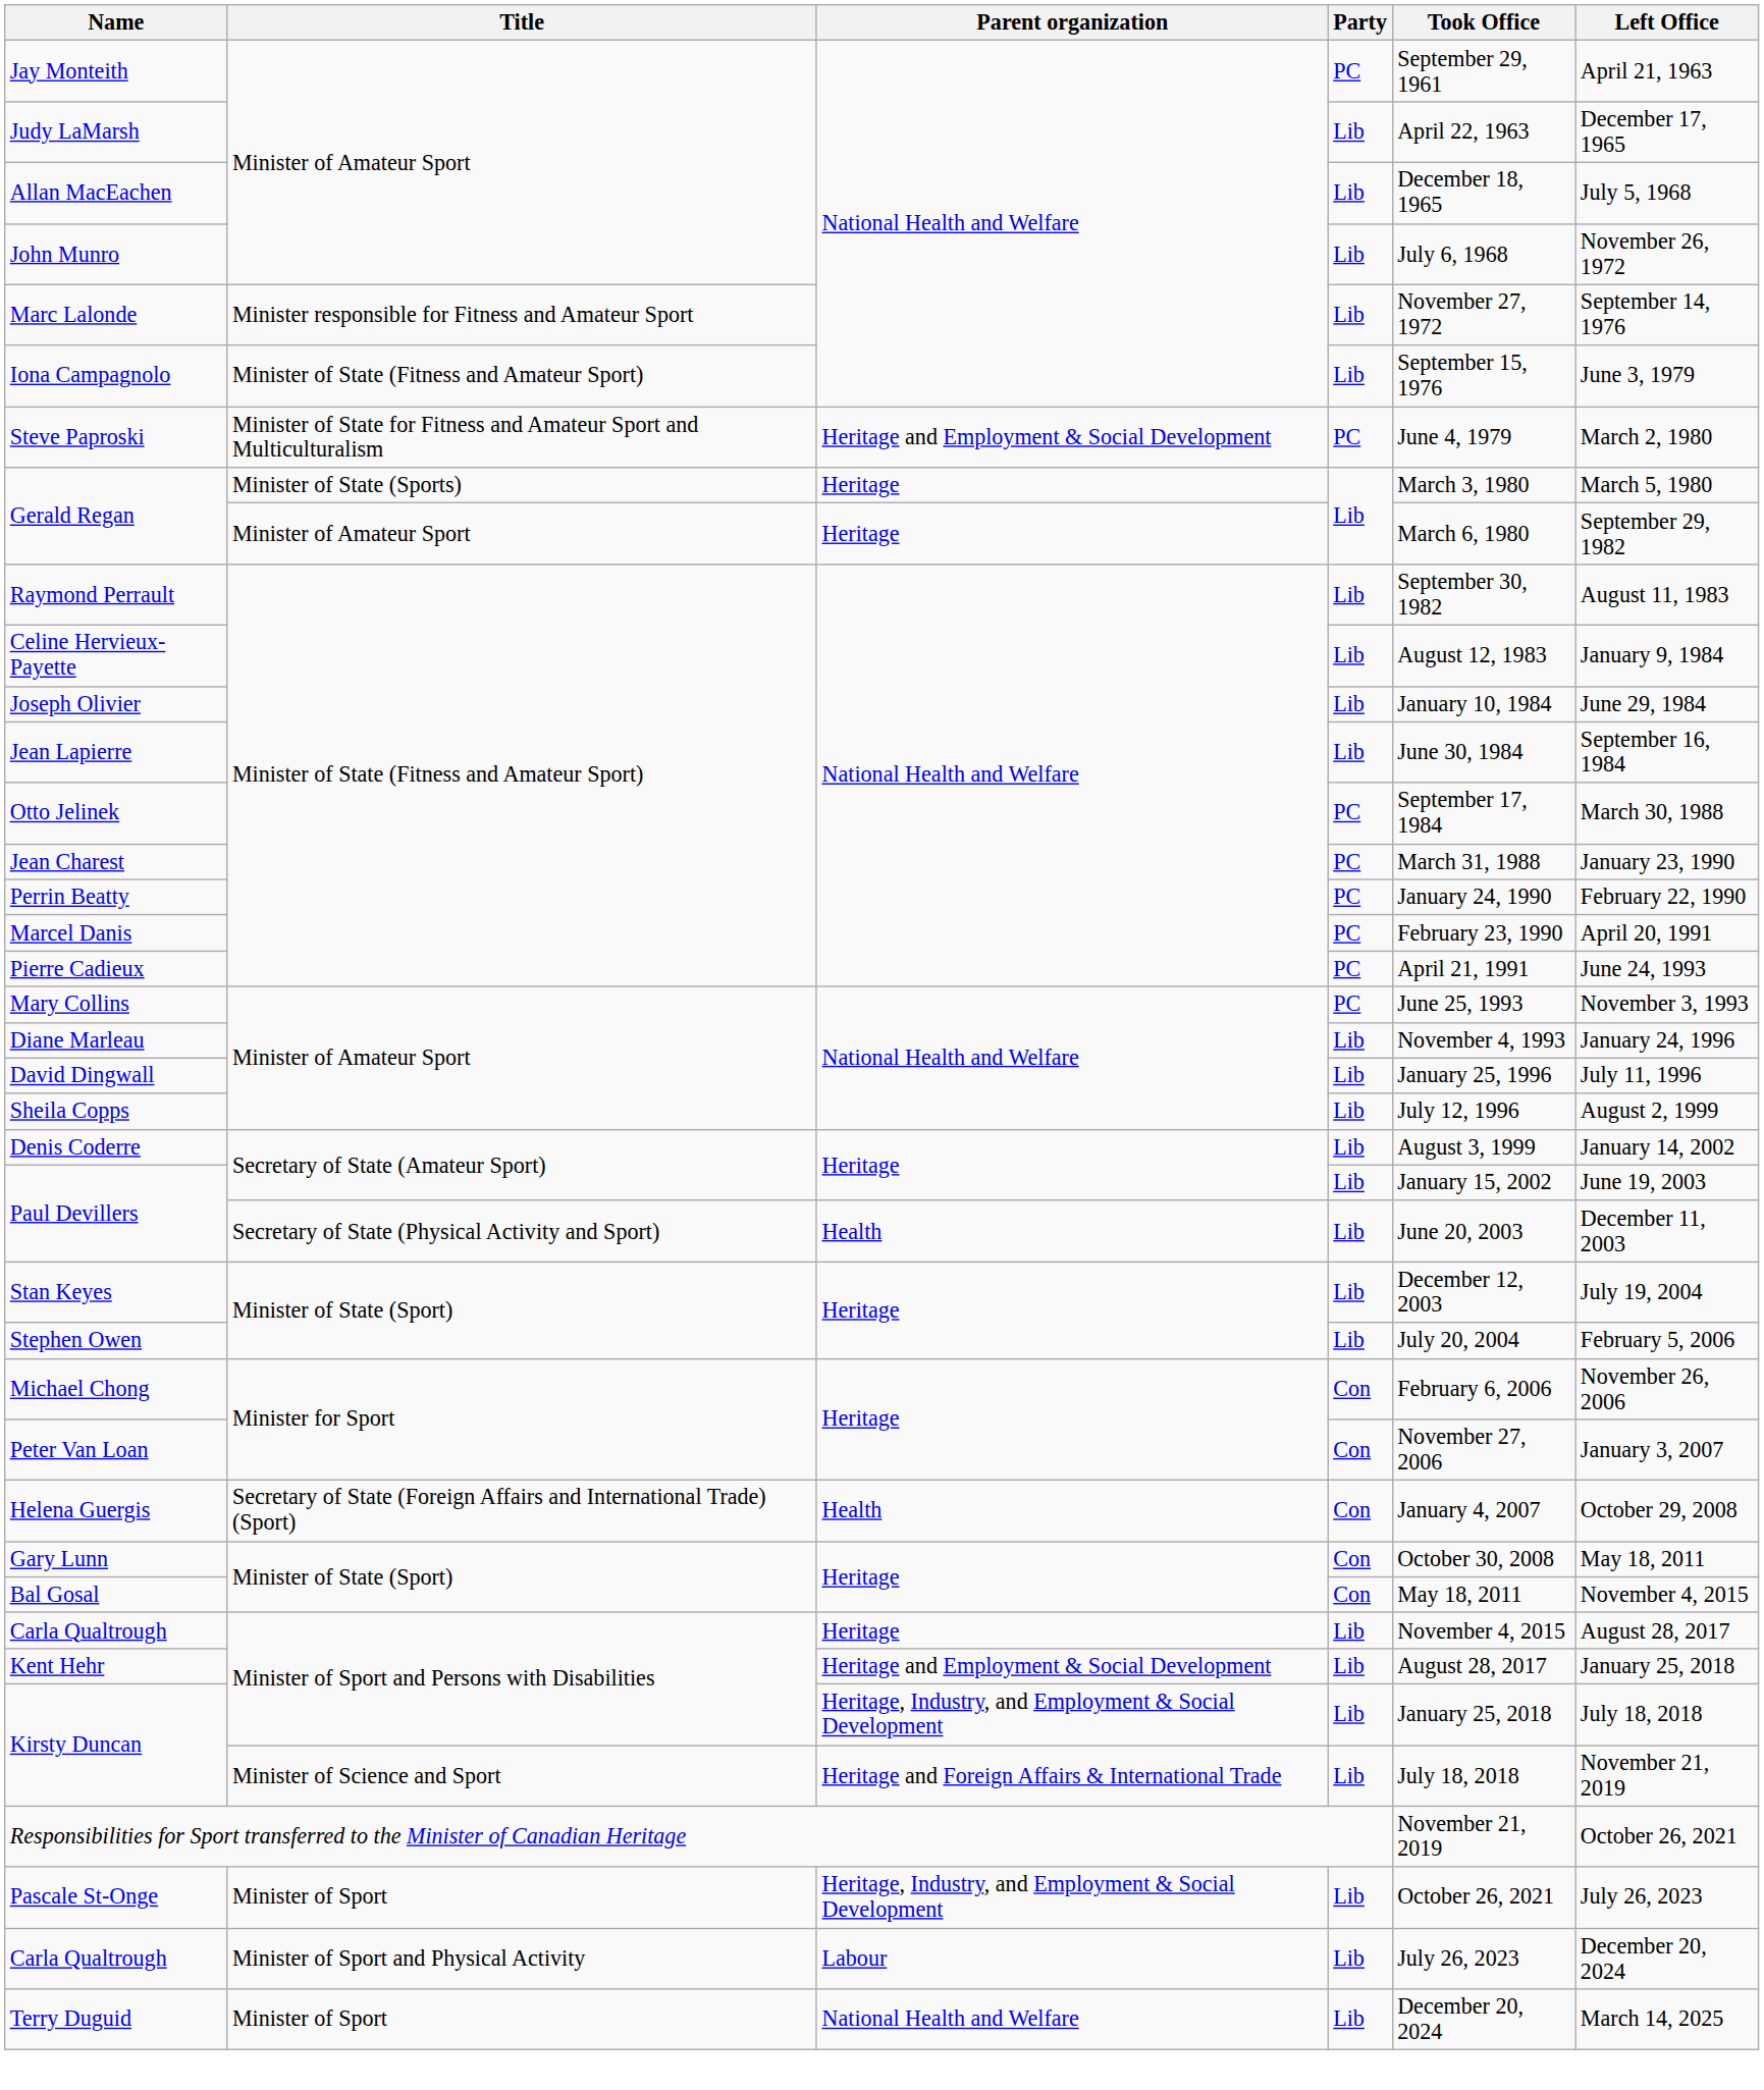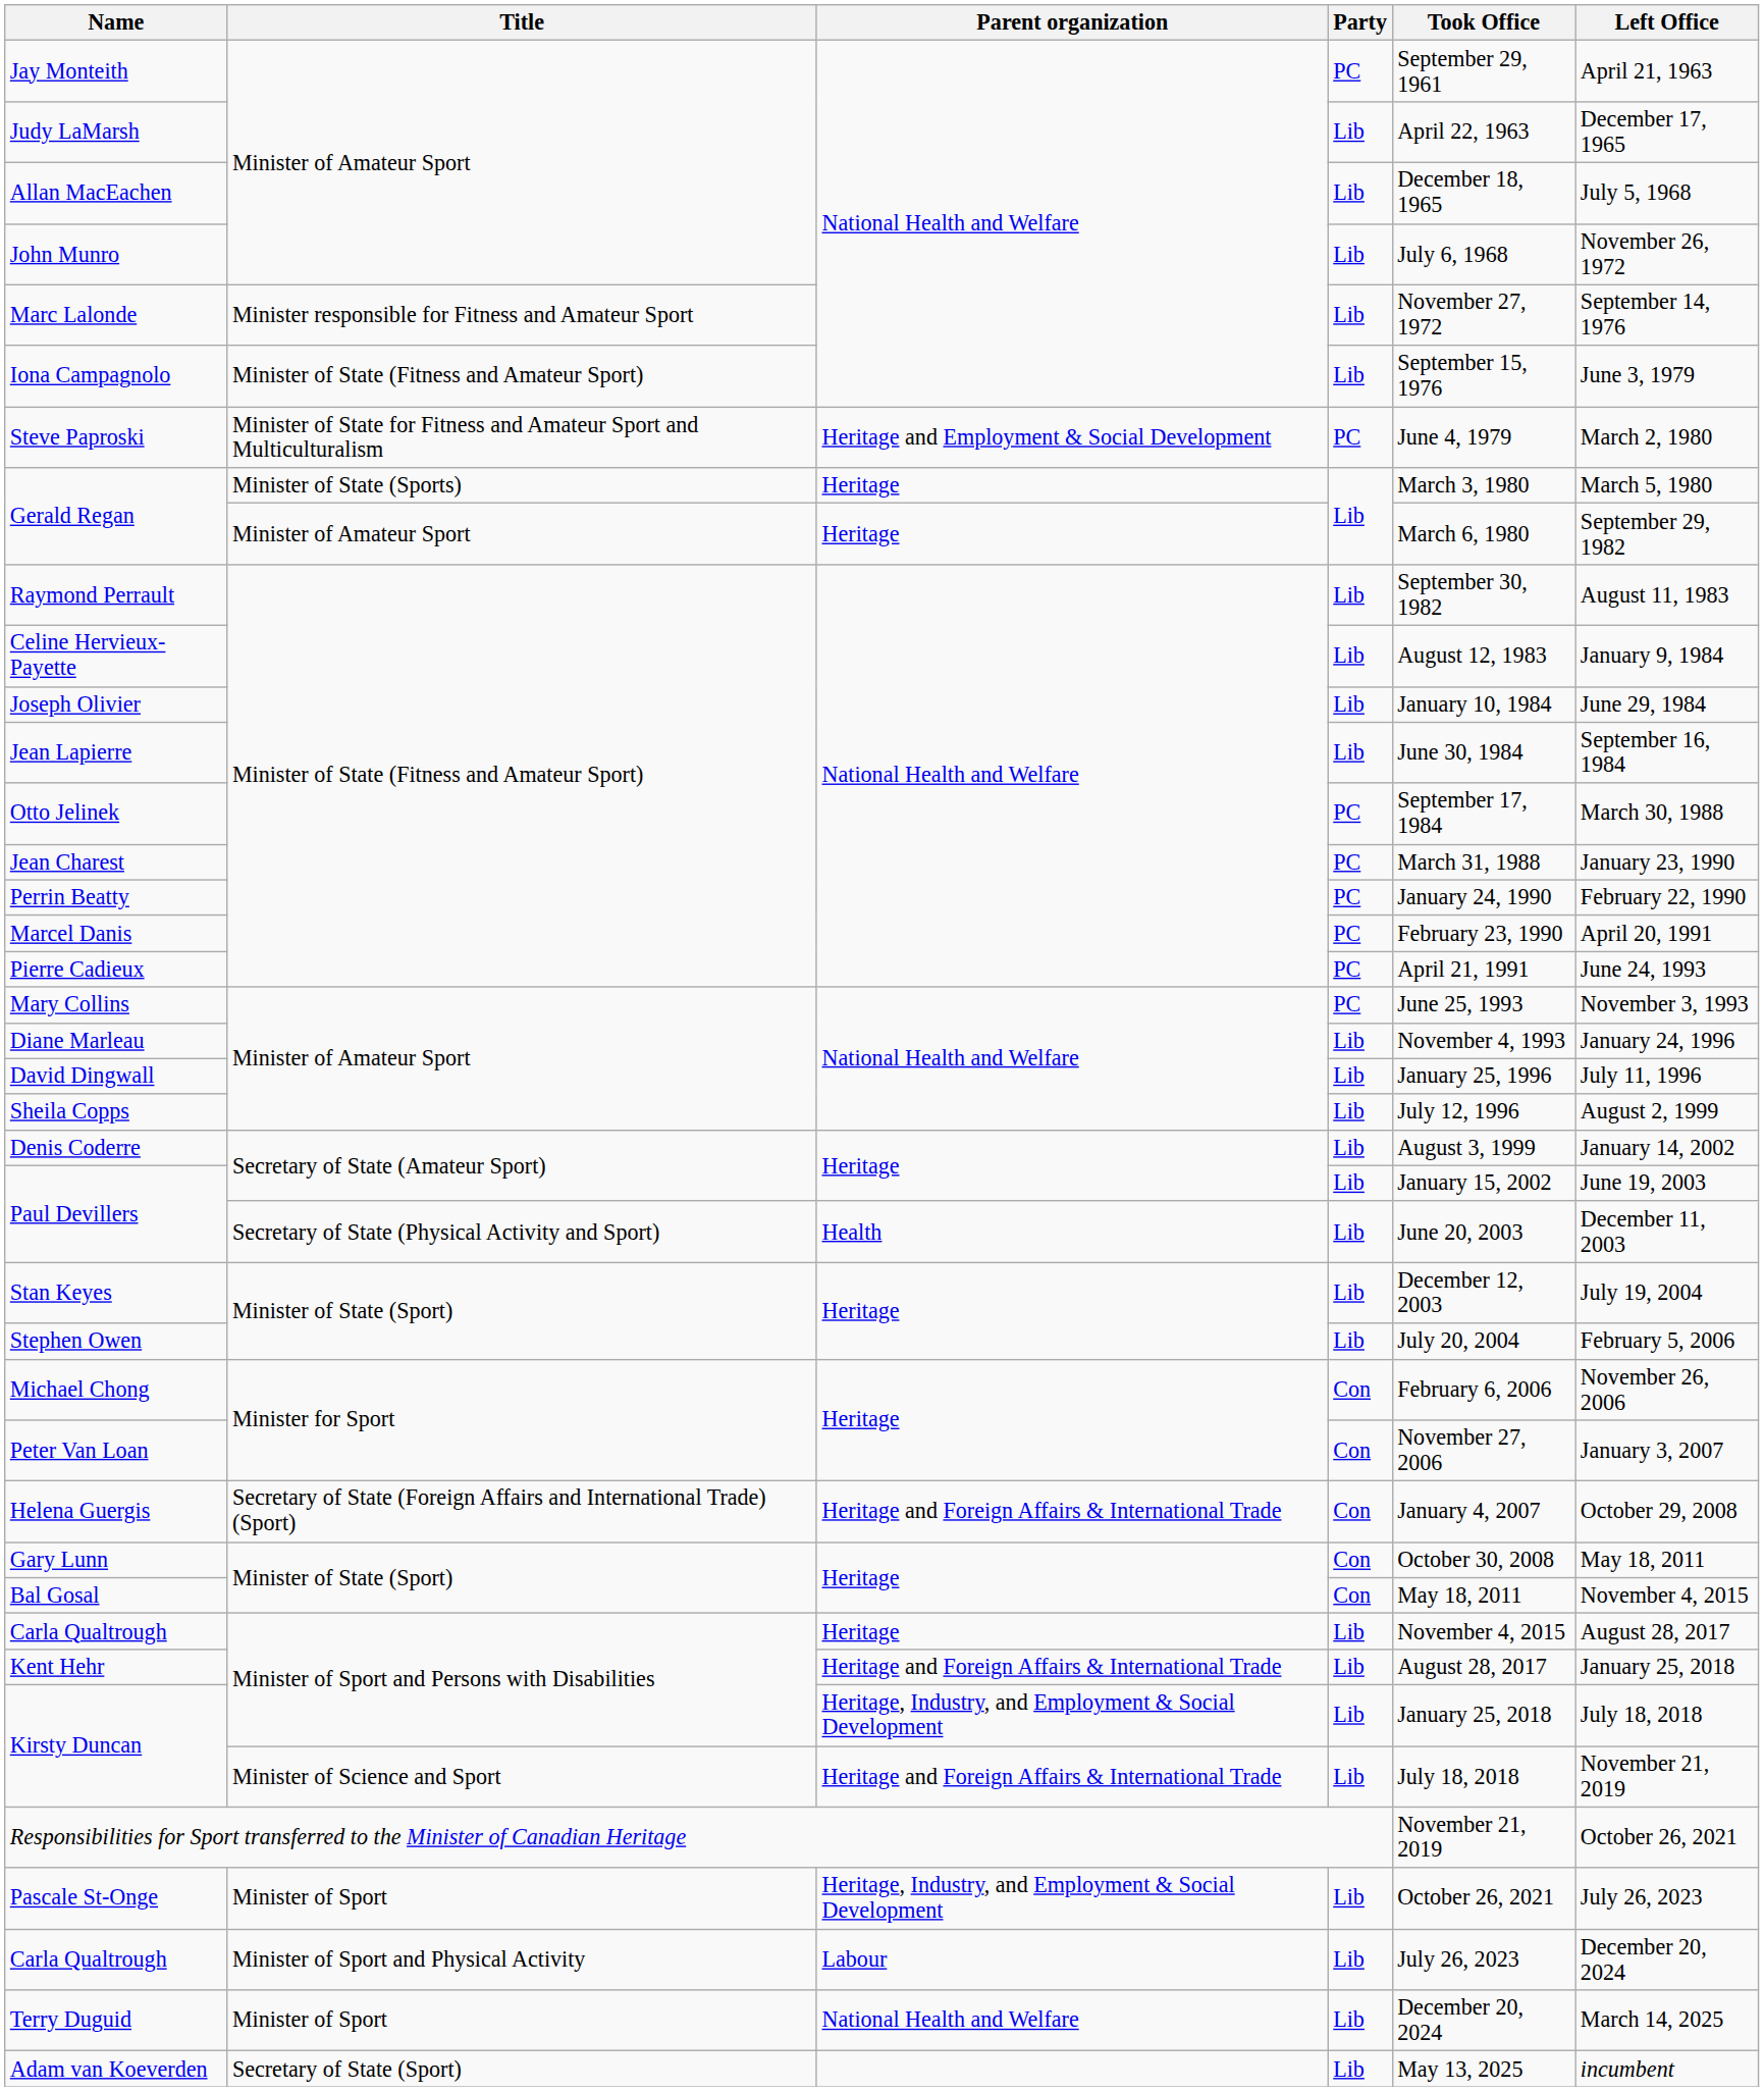Helena Guergis | Parent organization: Health -> Heritage and Foreign Affairs & International Trade
Kent Hehr | Parent organization: Heritage and Employment & Social Development -> Heritage and Foreign Affairs & International Trade
+ row: Adam van Koeverden | Secretary of State (Sport) | Lib | May 13, 2025 | incumbent
